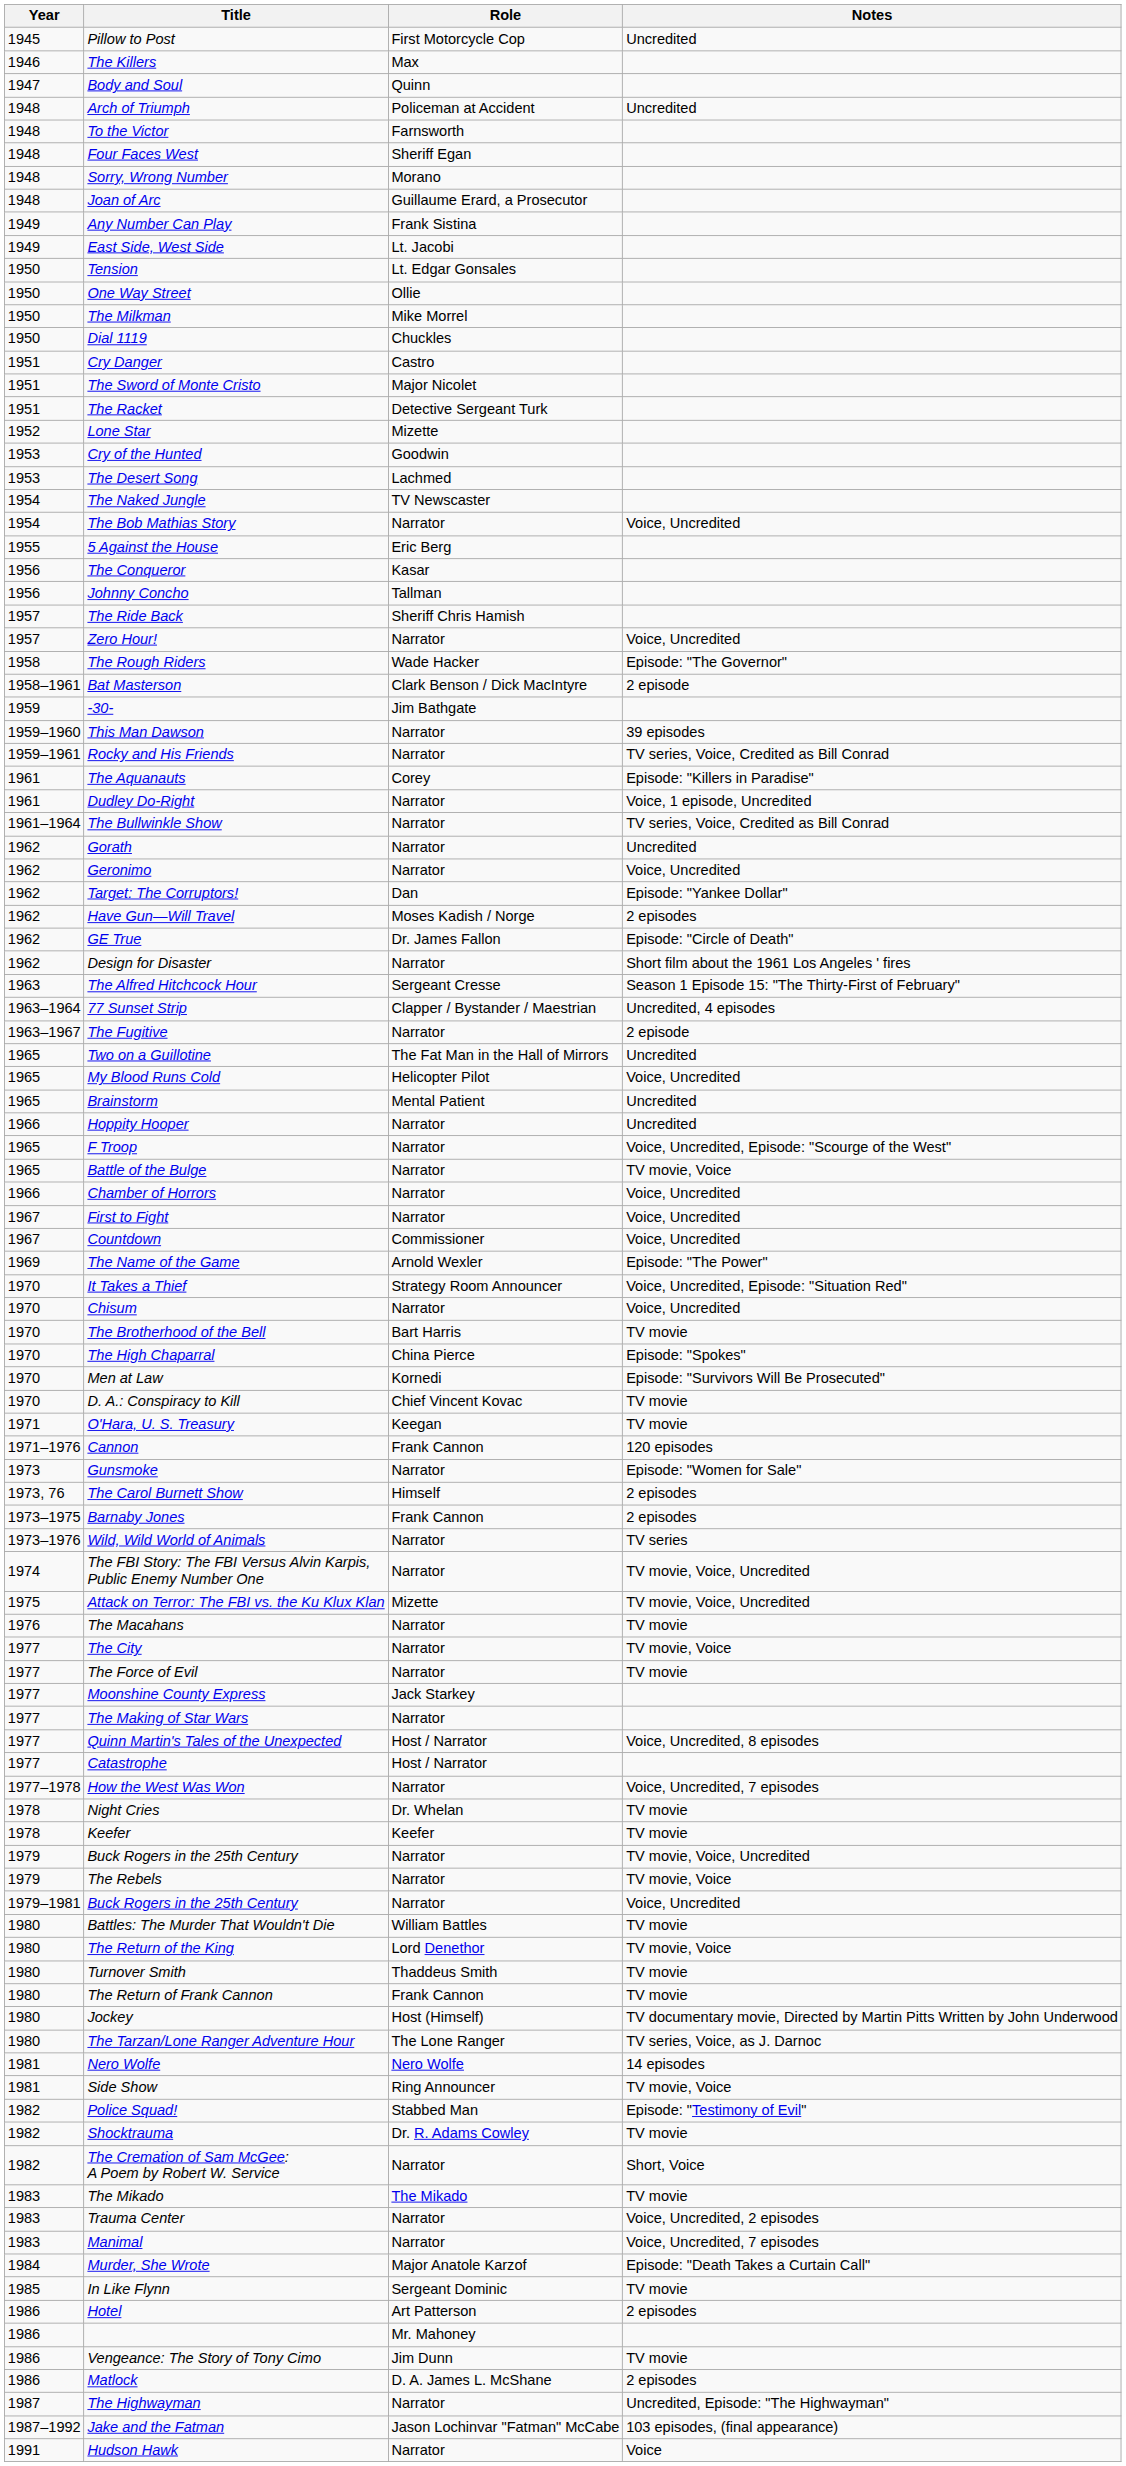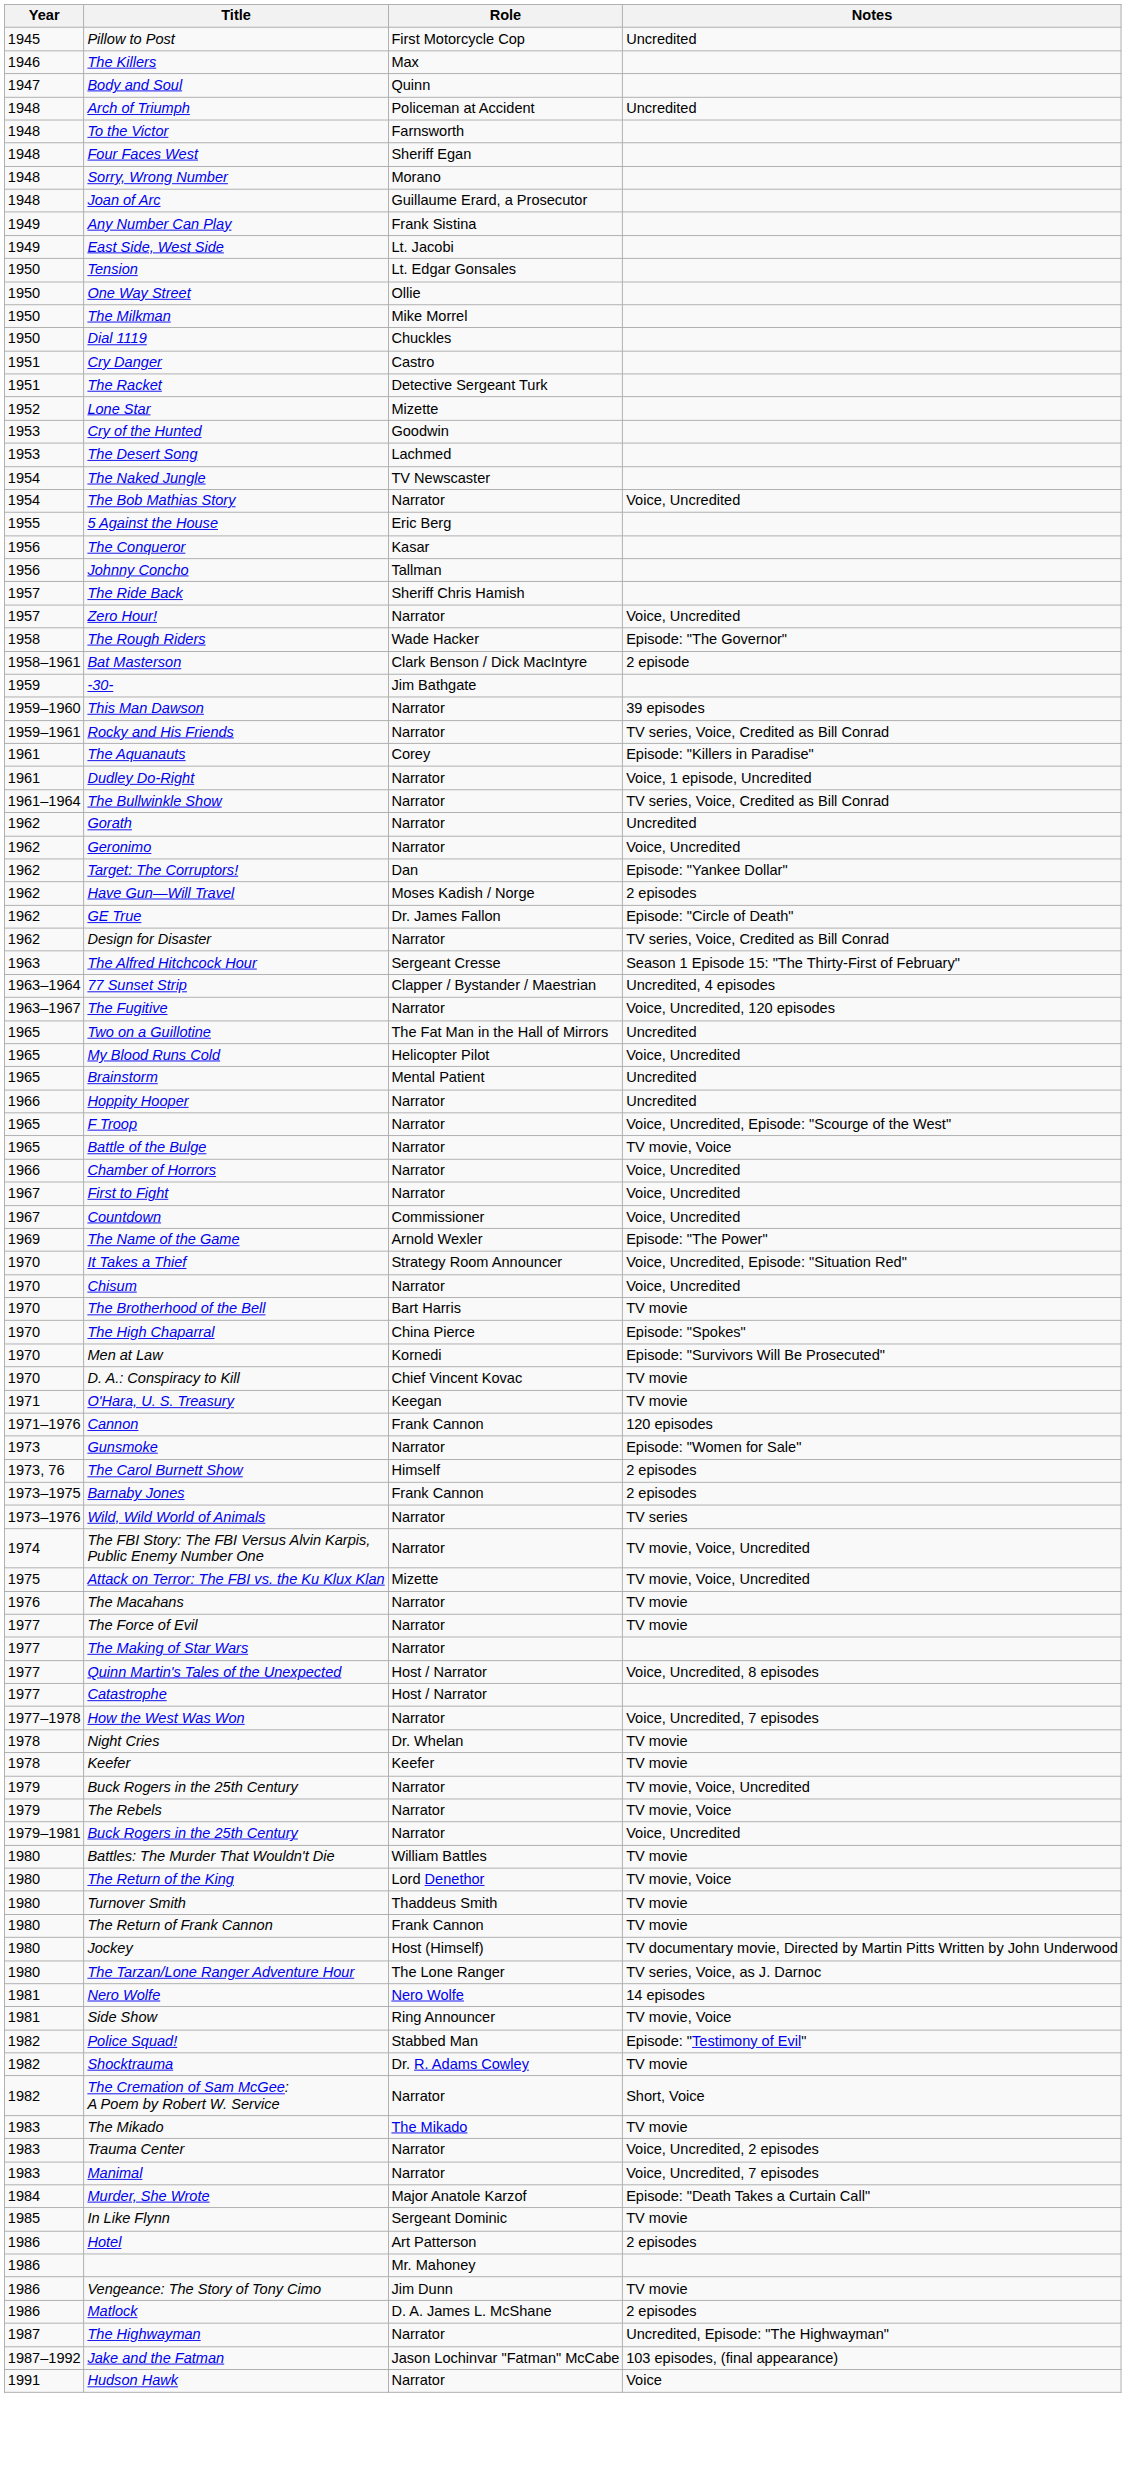- row: 1951 | The Sword of Monte Cristo | Major Nicolet
Design for Disaster | Notes: Short film about the 1961 Los Angeles ' fires -> TV series, Voice, Credited as Bill Conrad
The Fugitive | Notes: 2 episode -> Voice, Uncredited, 120 episodes
- row: 1977 | The City | Narrator | TV movie, Voice
- row: 1977 | Moonshine County Express | Jack Starkey
